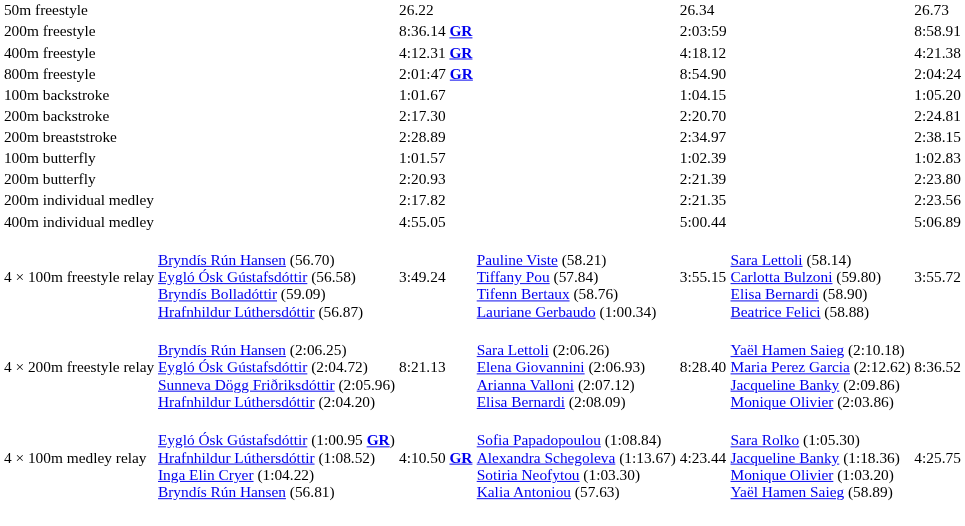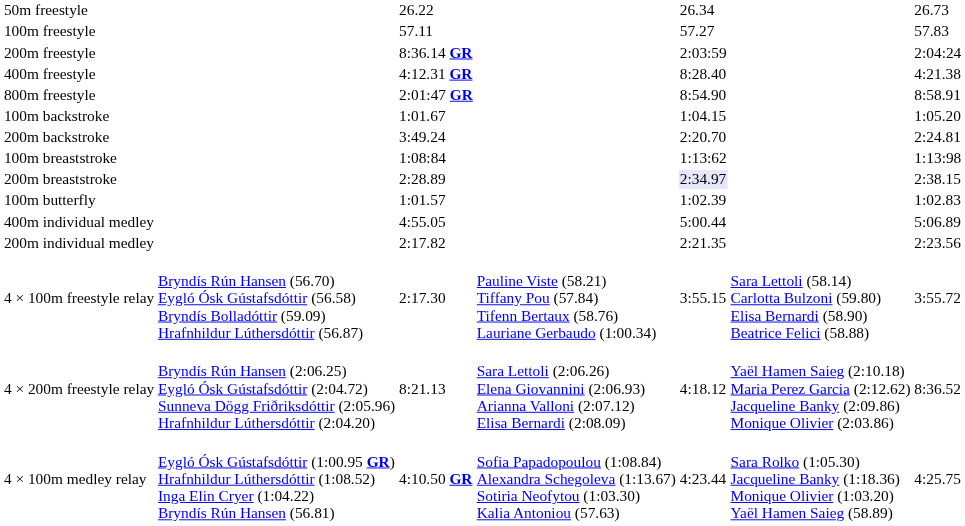+ row: 100m freestyle | 57.11 | 57.27 | 57.83
200m freestyle | column 7: 8:58.91 -> 2:04:24
400m freestyle | column 5: 4:18.12 -> 8:28.40
800m freestyle | column 7: 2:04:24 -> 8:58.91
200m backstroke | column 3: 2:17.30 -> 3:49.24
+ row: 100m breaststroke | 1:08:84 | 1:13:62 | 1:13:98
200m breaststroke | column 5: no background -> lavender background
- row: 200m butterfly | 2:20.93 | 2:21.39 | 2:23.80
rows swapped: 200m individual medley <-> 400m individual medley
4 × 100m freestyle relay | column 3: 3:49.24 -> 2:17.30
4 × 200m freestyle relay | column 5: 8:28.40 -> 4:18.12
